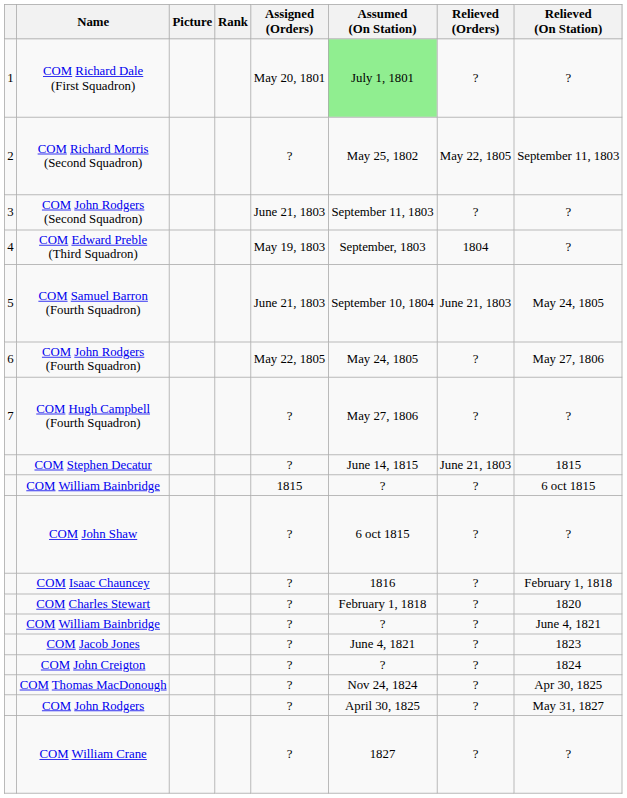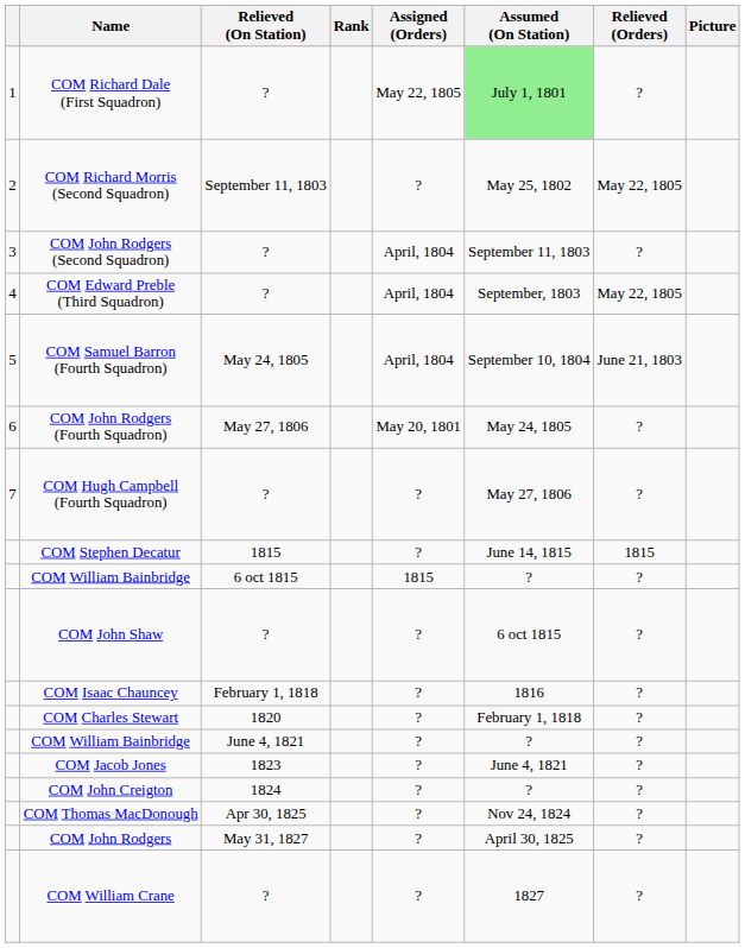columns swapped: Picture <-> Relieved (On Station)
COM Richard Dale (First Squadron) | Assigned (Orders): May 20, 1801 -> May 22, 1805
COM John Rodgers (Second Squadron) | Assigned (Orders): June 21, 1803 -> April, 1804
COM Edward Preble (Third Squadron) | Assigned (Orders): May 19, 1803 -> April, 1804
COM Edward Preble (Third Squadron) | Relieved (Orders): 1804 -> May 22, 1805
COM Samuel Barron (Fourth Squadron) | Assigned (Orders): June 21, 1803 -> April, 1804
COM John Rodgers (Fourth Squadron) | Assigned (Orders): May 22, 1805 -> May 20, 1801
COM Stephen Decatur | Relieved (Orders): June 21, 1803 -> 1815
